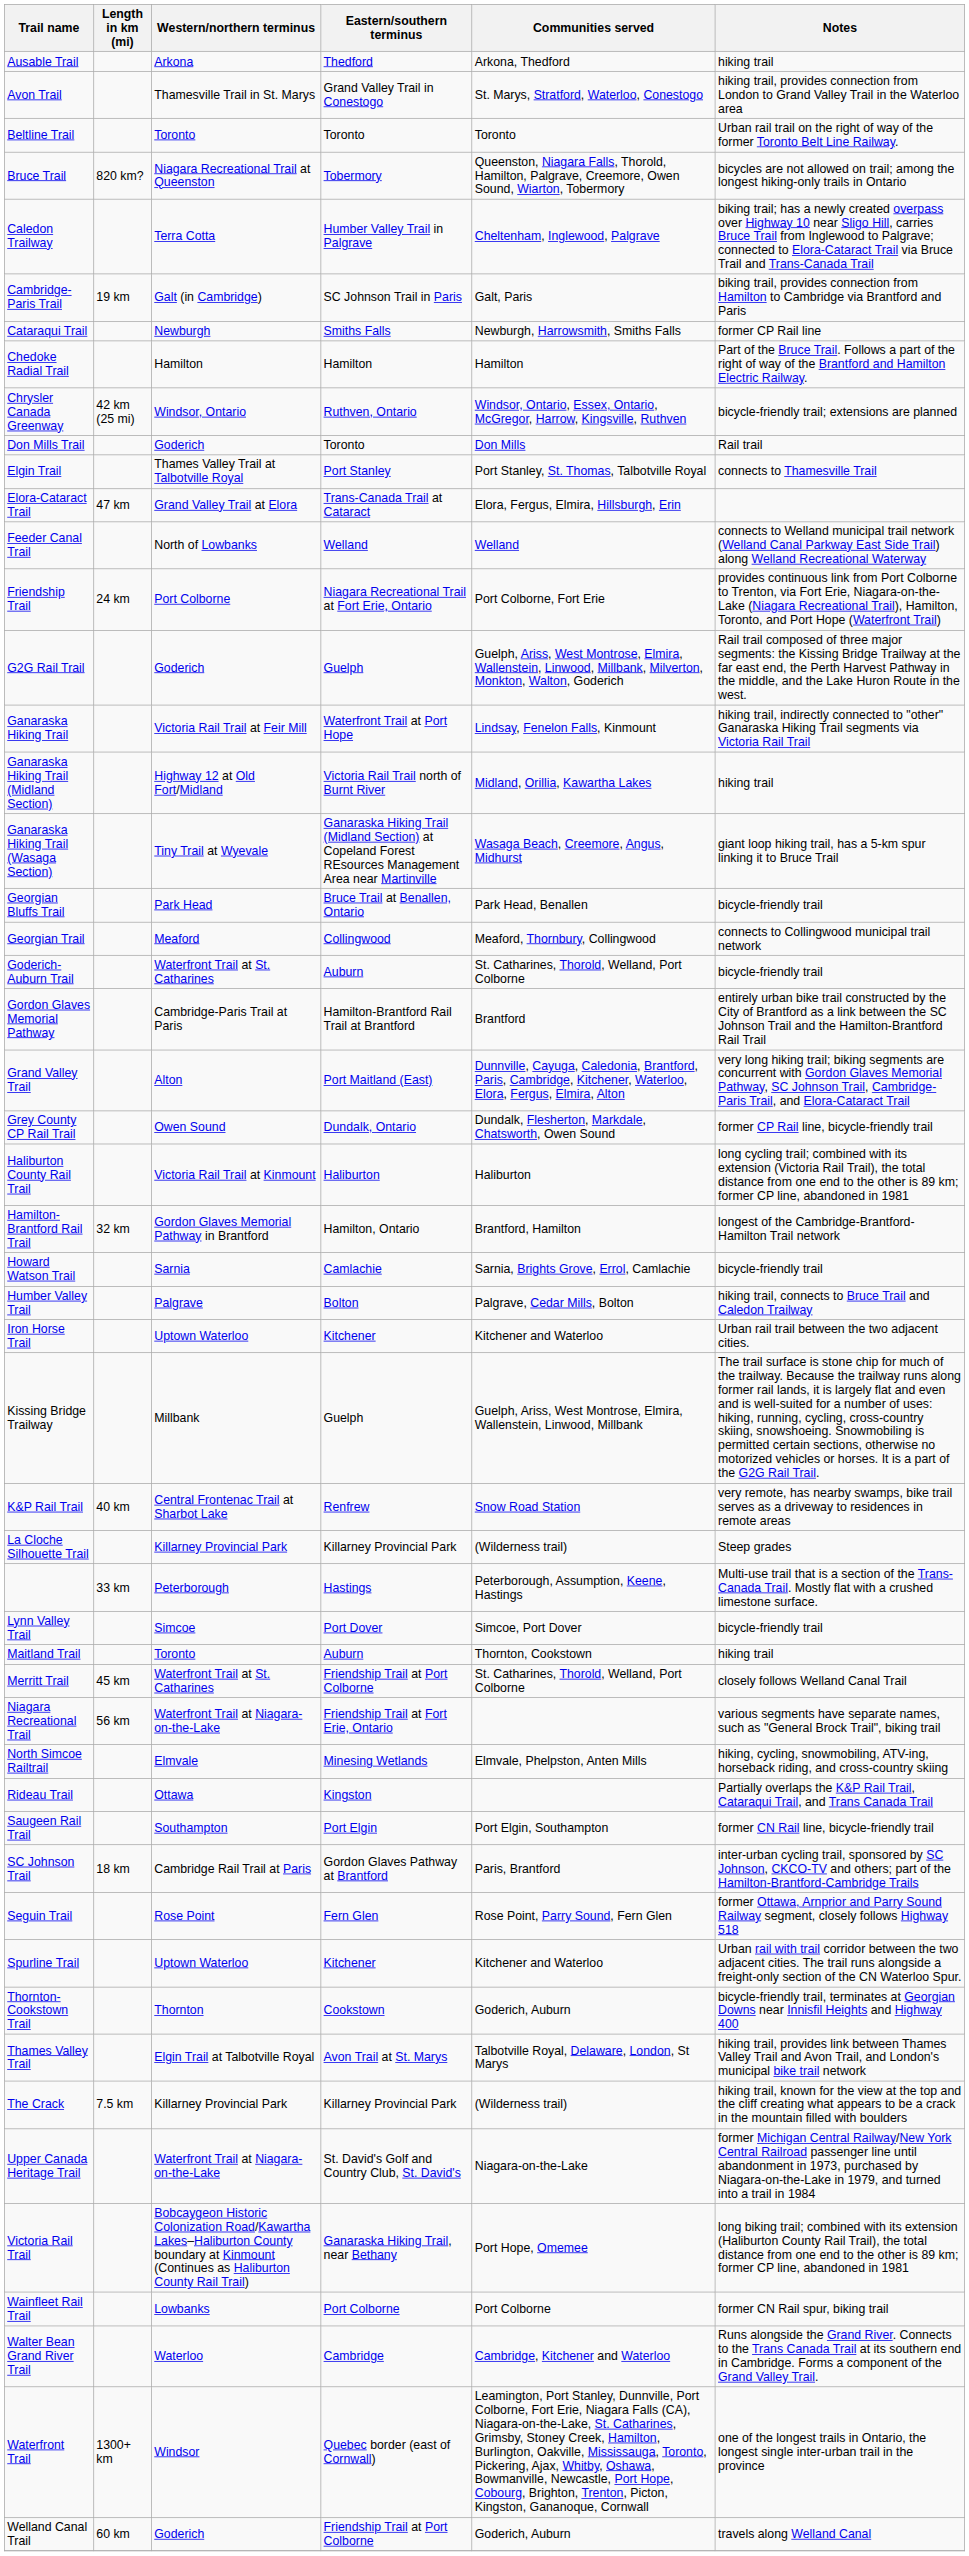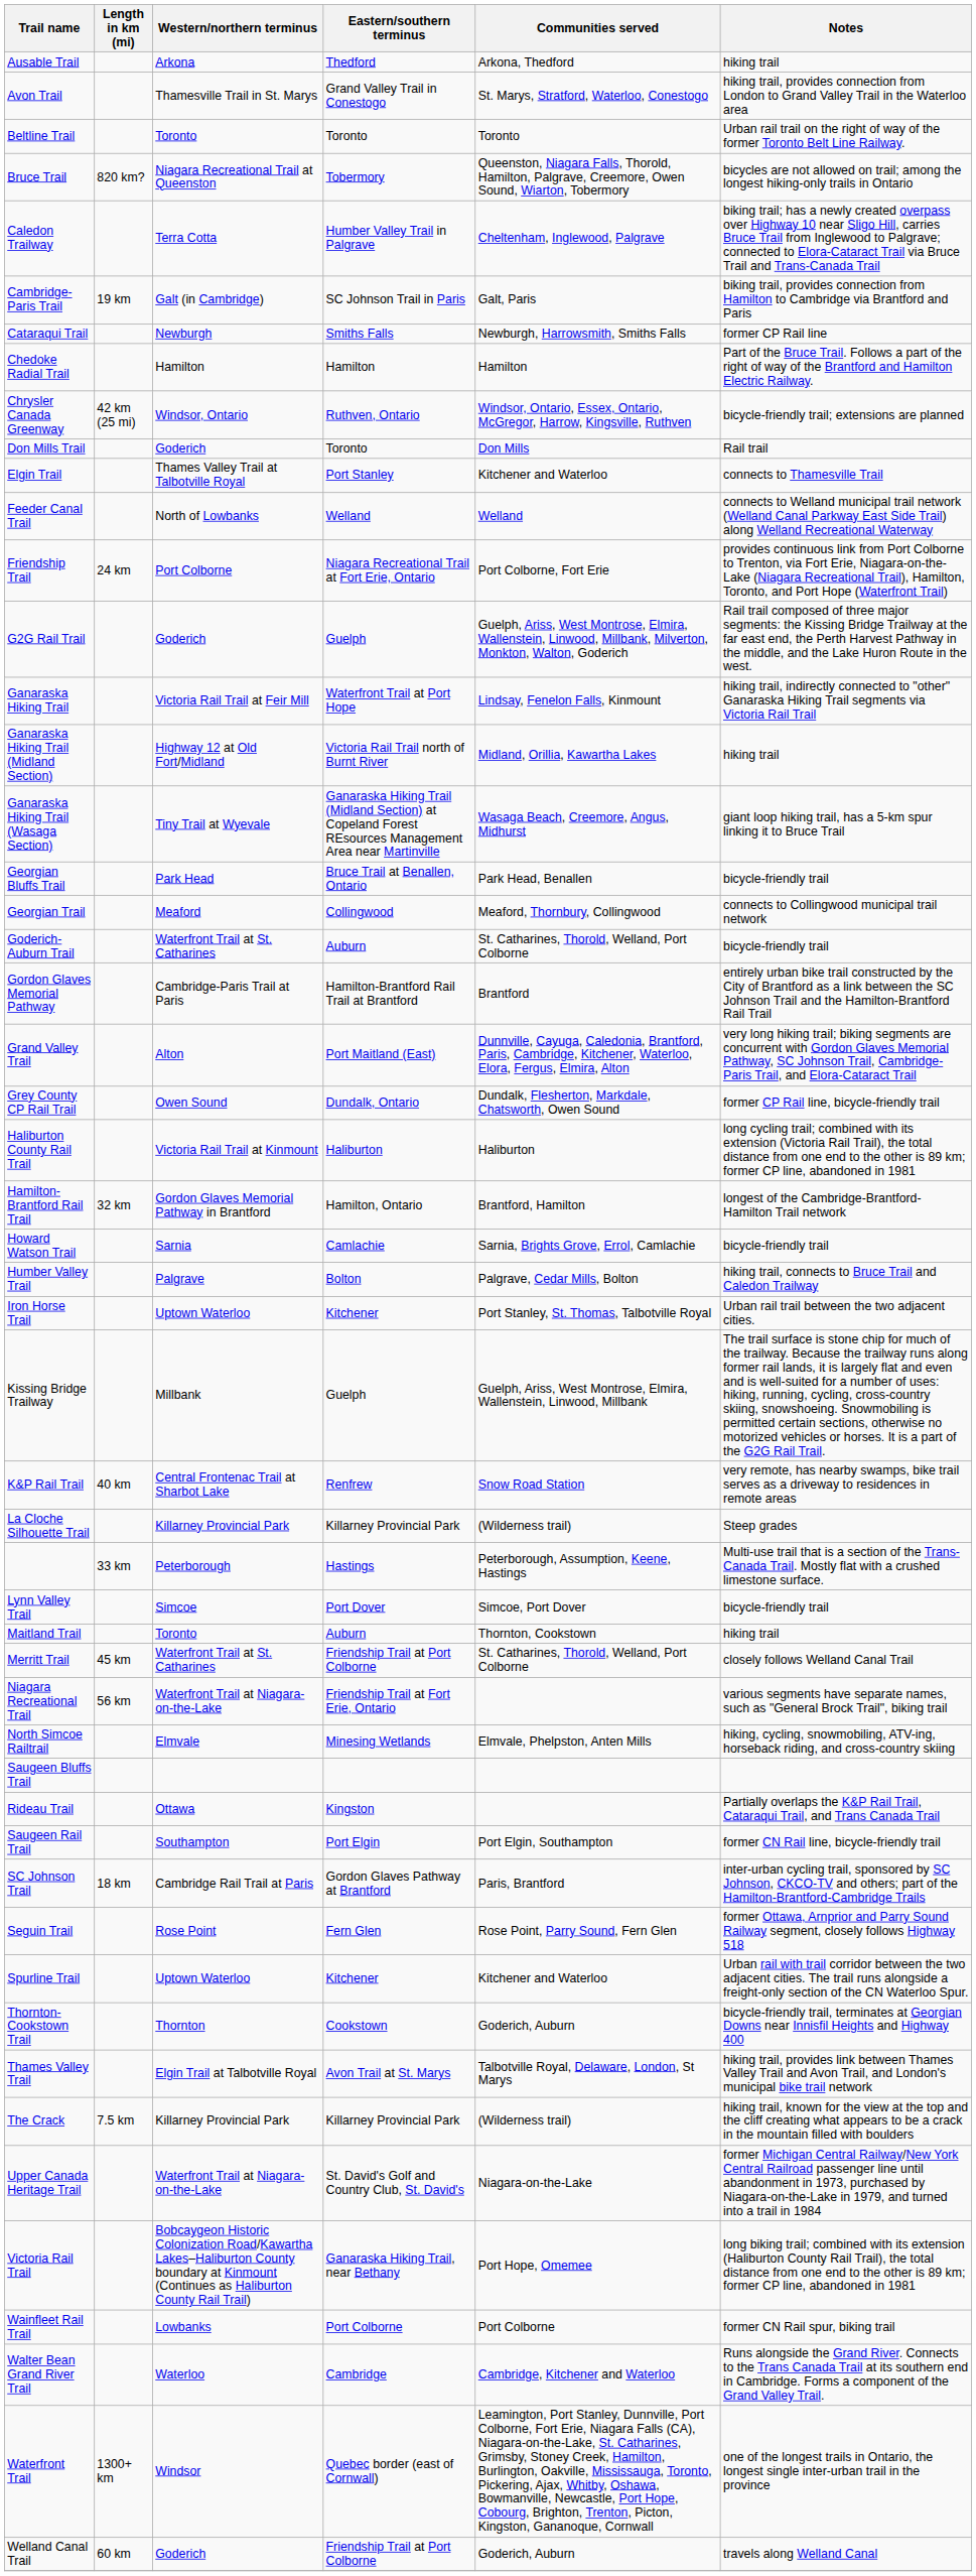Elgin Trail | Communities served: Port Stanley, St. Thomas, Talbotville Royal -> Kitchener and Waterloo
- row: Elora-Cataract Trail | 47 km | Grand Valley Trail at Elora | Trans-Canada Trail at Cataract | Elora, Fergus, Elmira, Hillsburgh, Erin
Iron Horse Trail | Communities served: Kitchener and Waterloo -> Port Stanley, St. Thomas, Talbotville Royal
+ row: Saugeen Bluffs Trail
